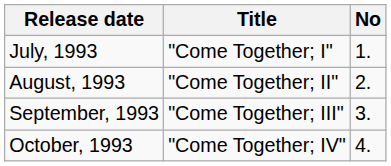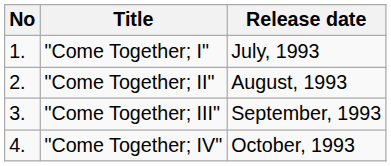columns swapped: No <-> Release date
